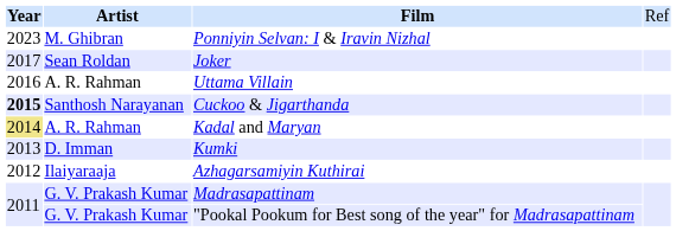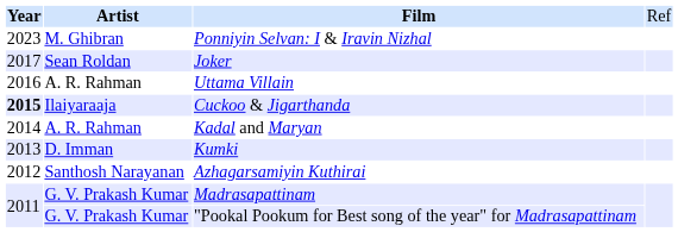Cuckoo & Jigarthanda | column 2: Santhosh Narayanan -> Ilaiyaraaja
Kadal and Maryan | column 1: khaki background -> no background
Azhagarsamiyin Kuthirai | column 2: Ilaiyaraaja -> Santhosh Narayanan
